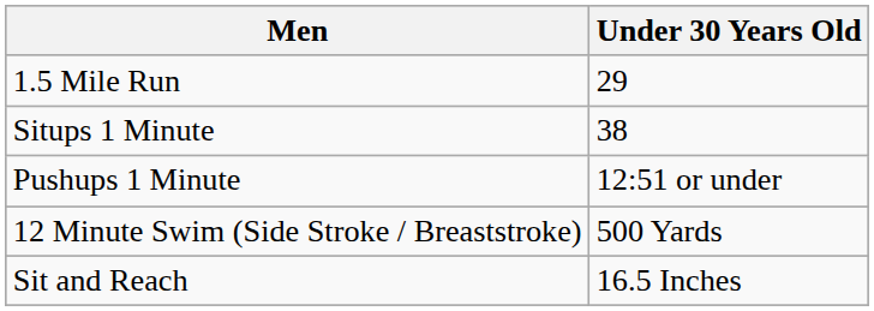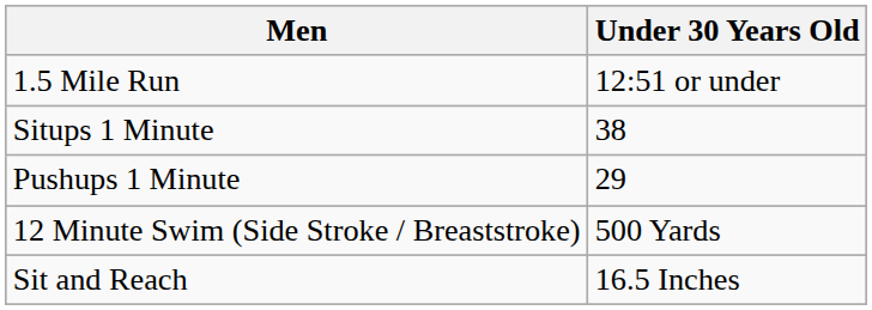1.5 Mile Run | Under 30 Years Old: 29 -> 12:51 or under
Pushups 1 Minute | Under 30 Years Old: 12:51 or under -> 29
